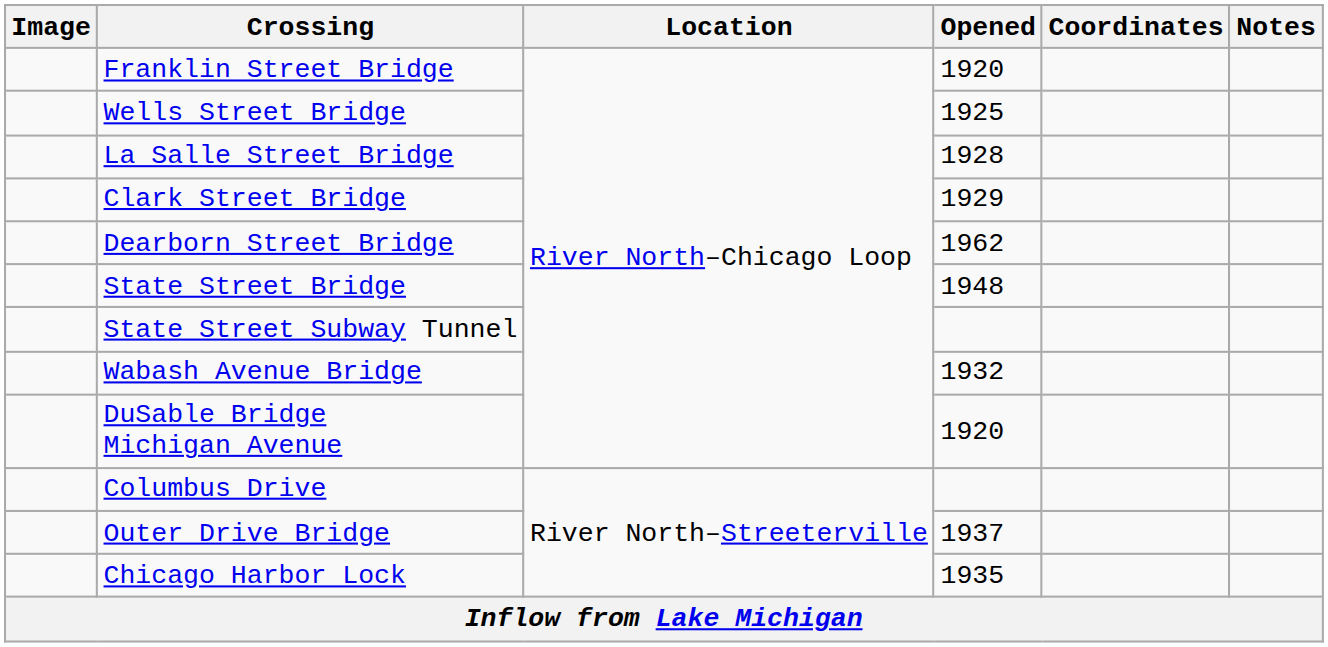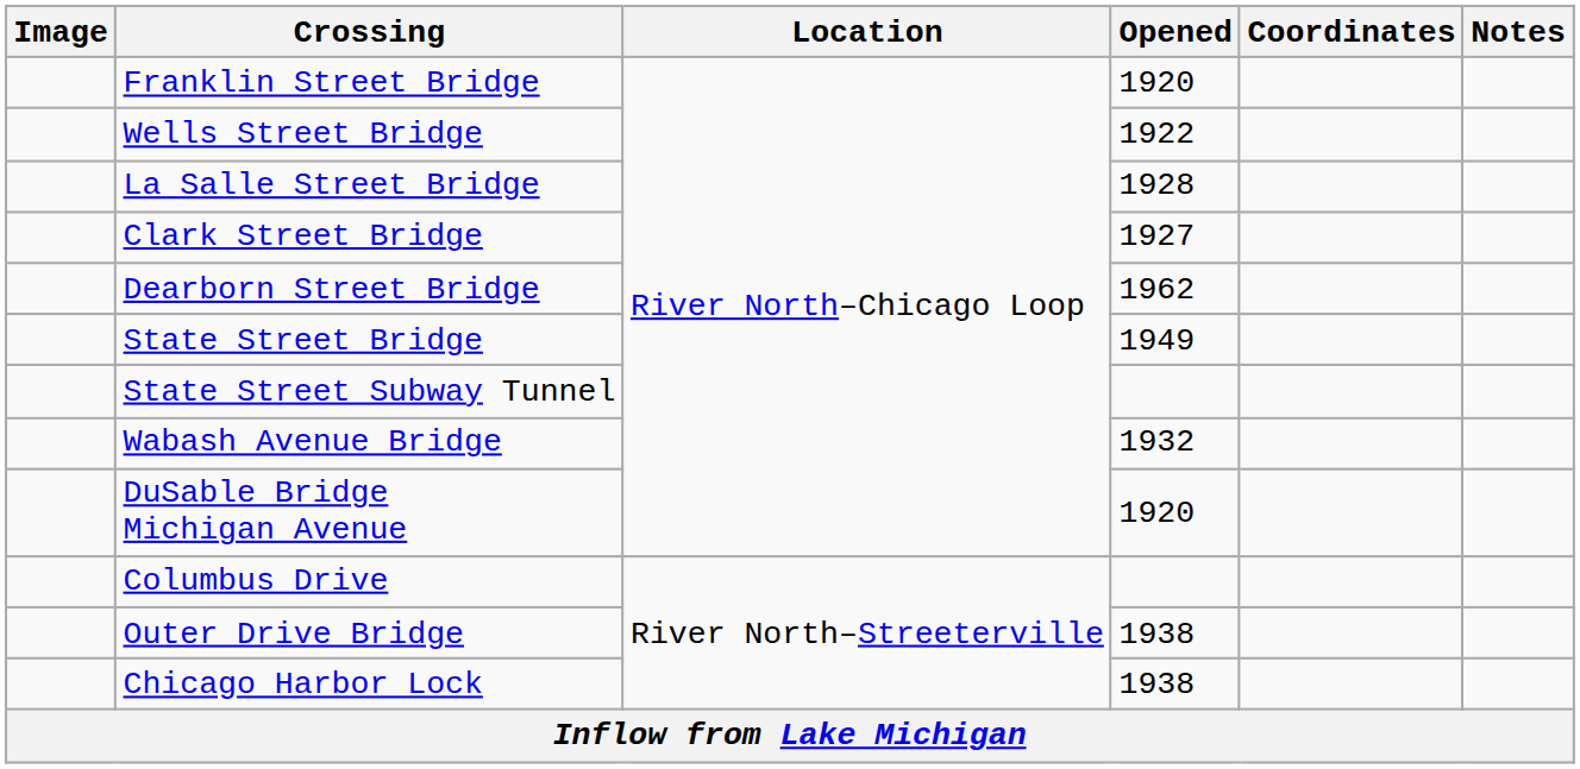Wells Street Bridge | Opened: 1925 -> 1922
Clark Street Bridge | Opened: 1929 -> 1927
State Street Bridge | Opened: 1948 -> 1949
Outer Drive Bridge | Opened: 1937 -> 1938
Chicago Harbor Lock | Opened: 1935 -> 1938
